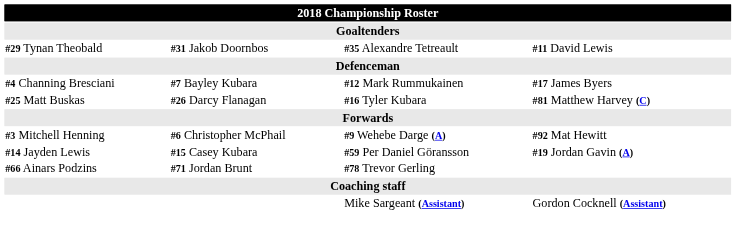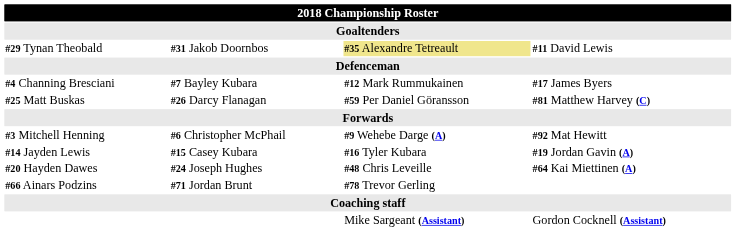#29 Tynan Theobald | column 3: no background -> khaki background
#25 Matt Buskas | column 3: #16 Tyler Kubara -> #59 Per Daniel Göransson
#14 Jayden Lewis | column 3: #59 Per Daniel Göransson -> #16 Tyler Kubara
+ row: #20 Hayden Dawes | #24 Joseph Hughes | #48 Chris Leveille | #64 Kai Miettinen (A)
